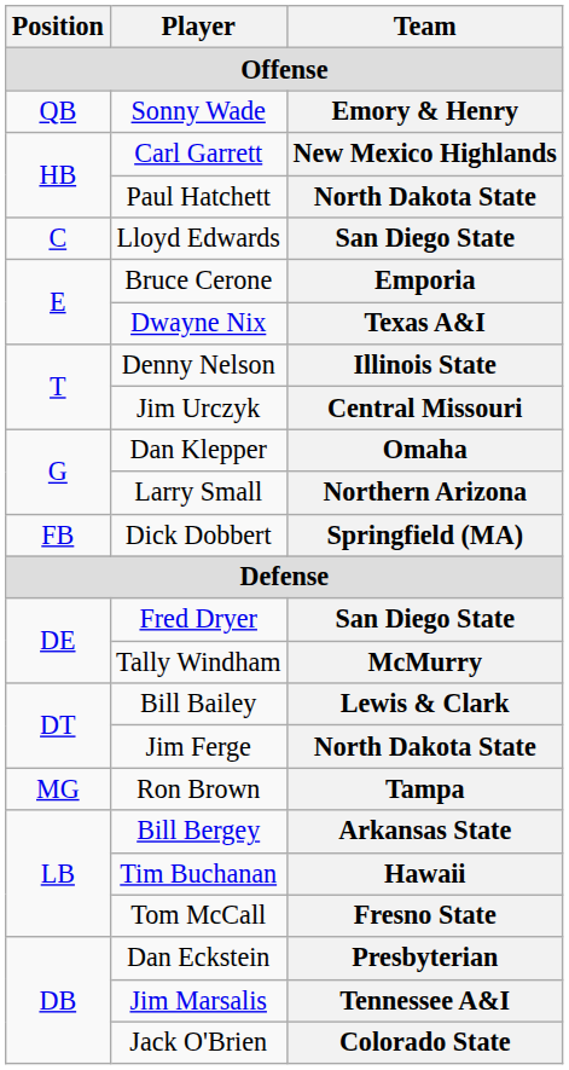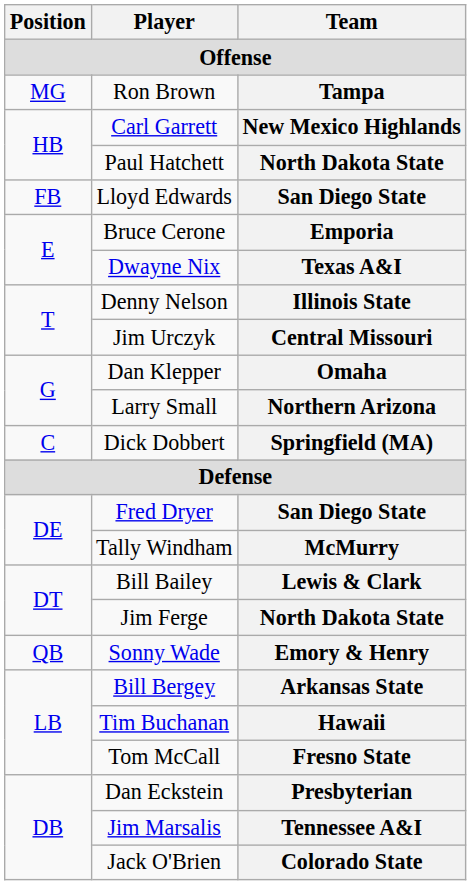rows swapped: Emory & Henry <-> Tampa
Lloyd Edwards / San Diego State | Position: C -> FB
Springfield (MA) | Position: FB -> C
